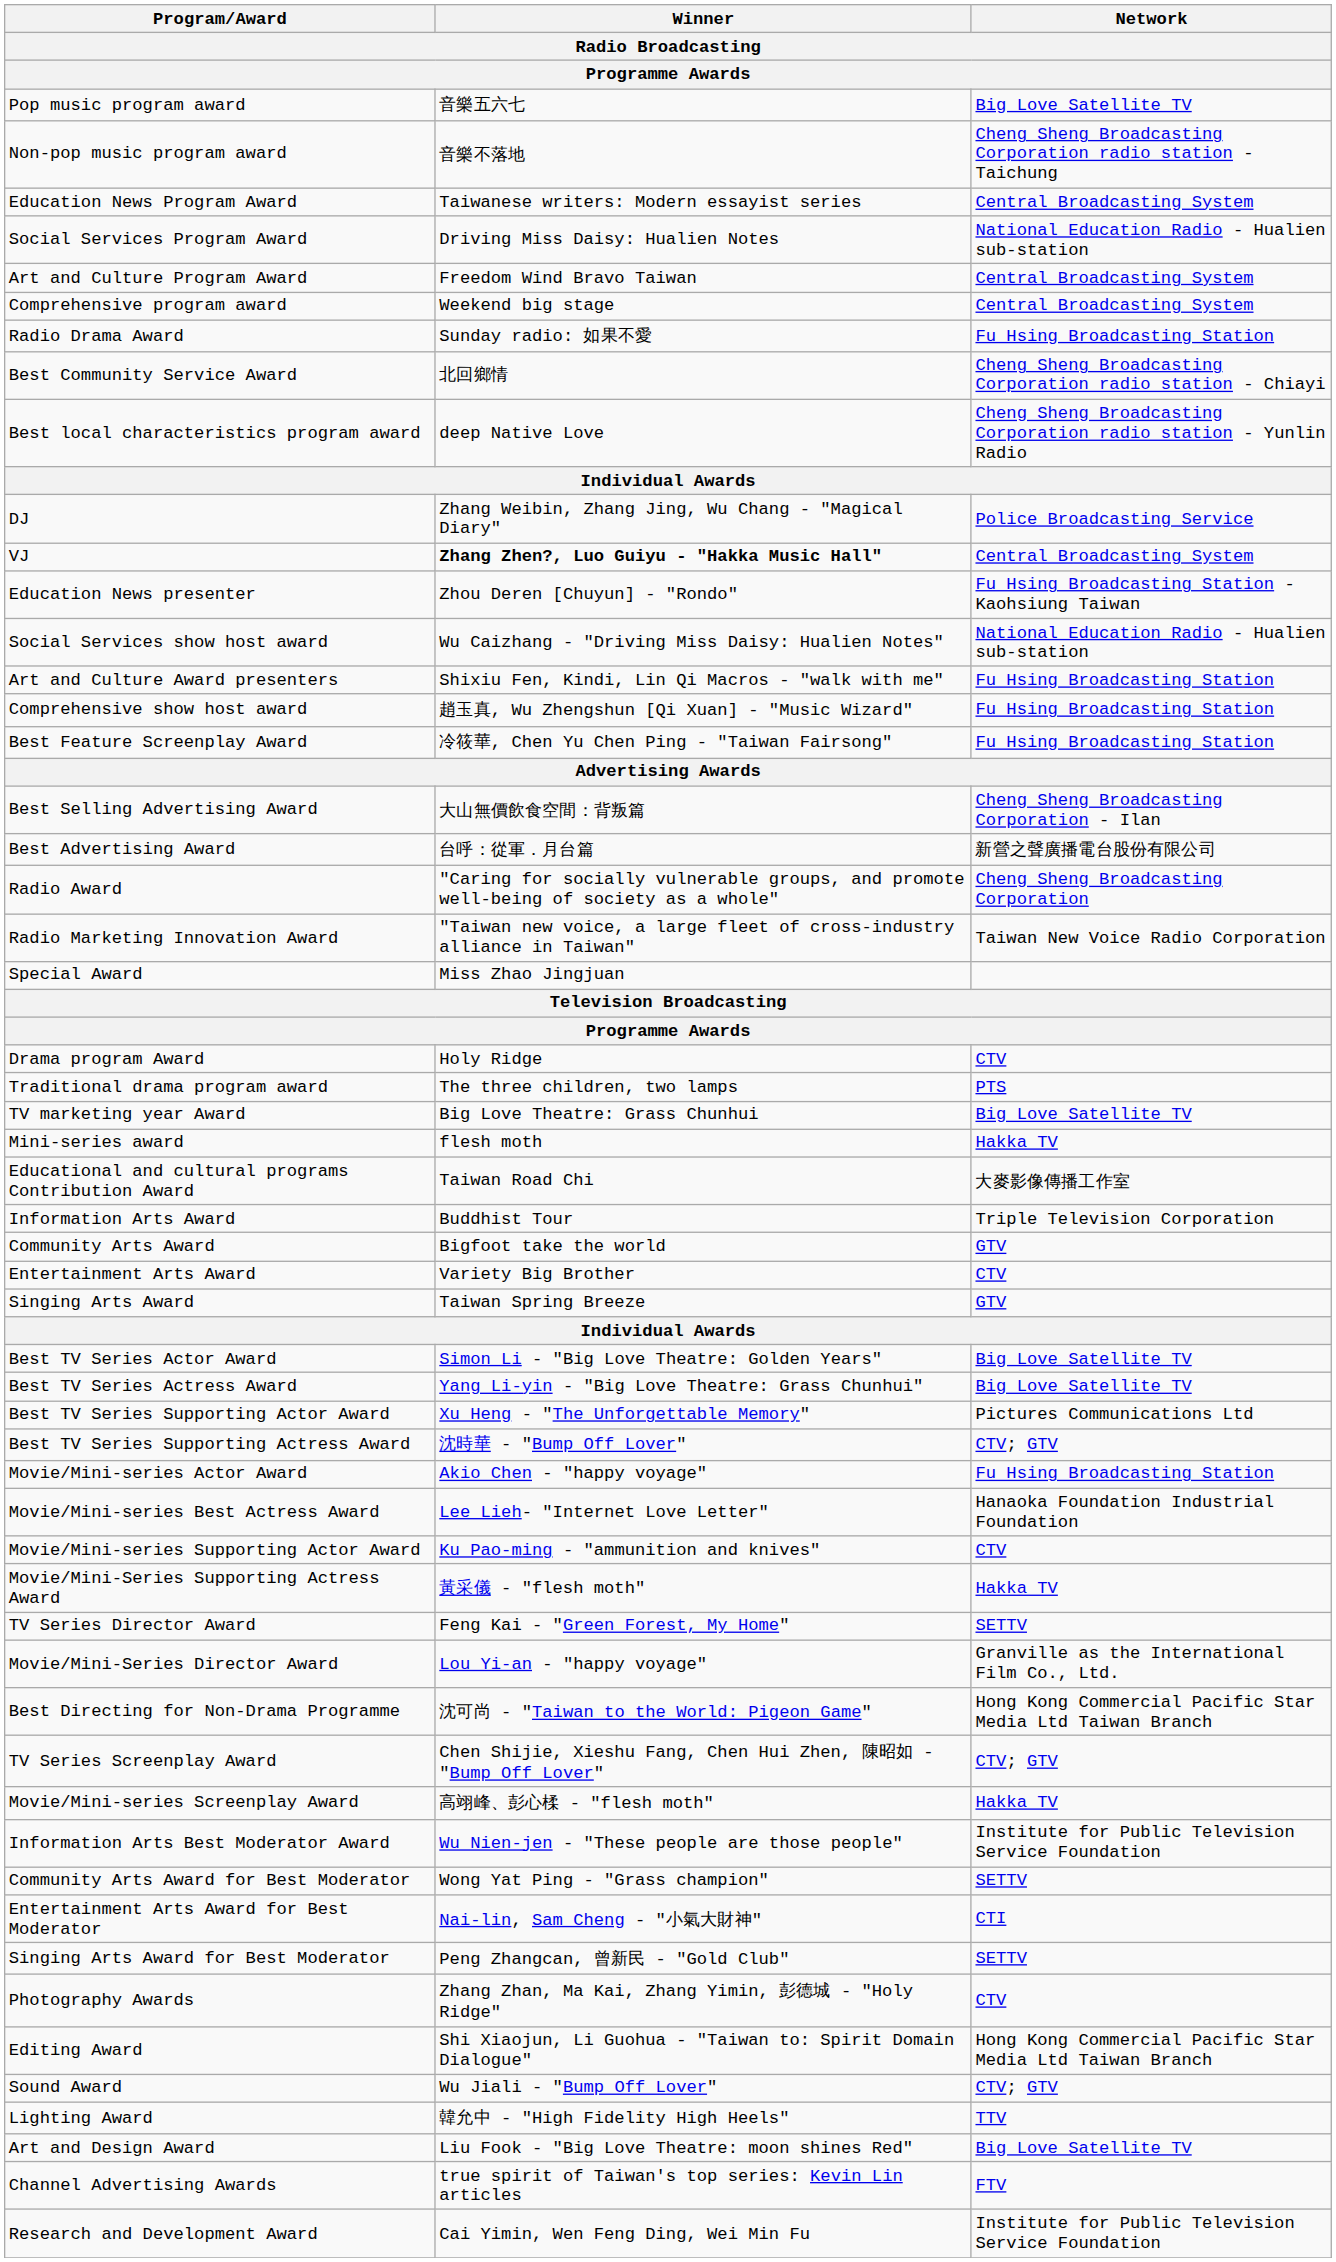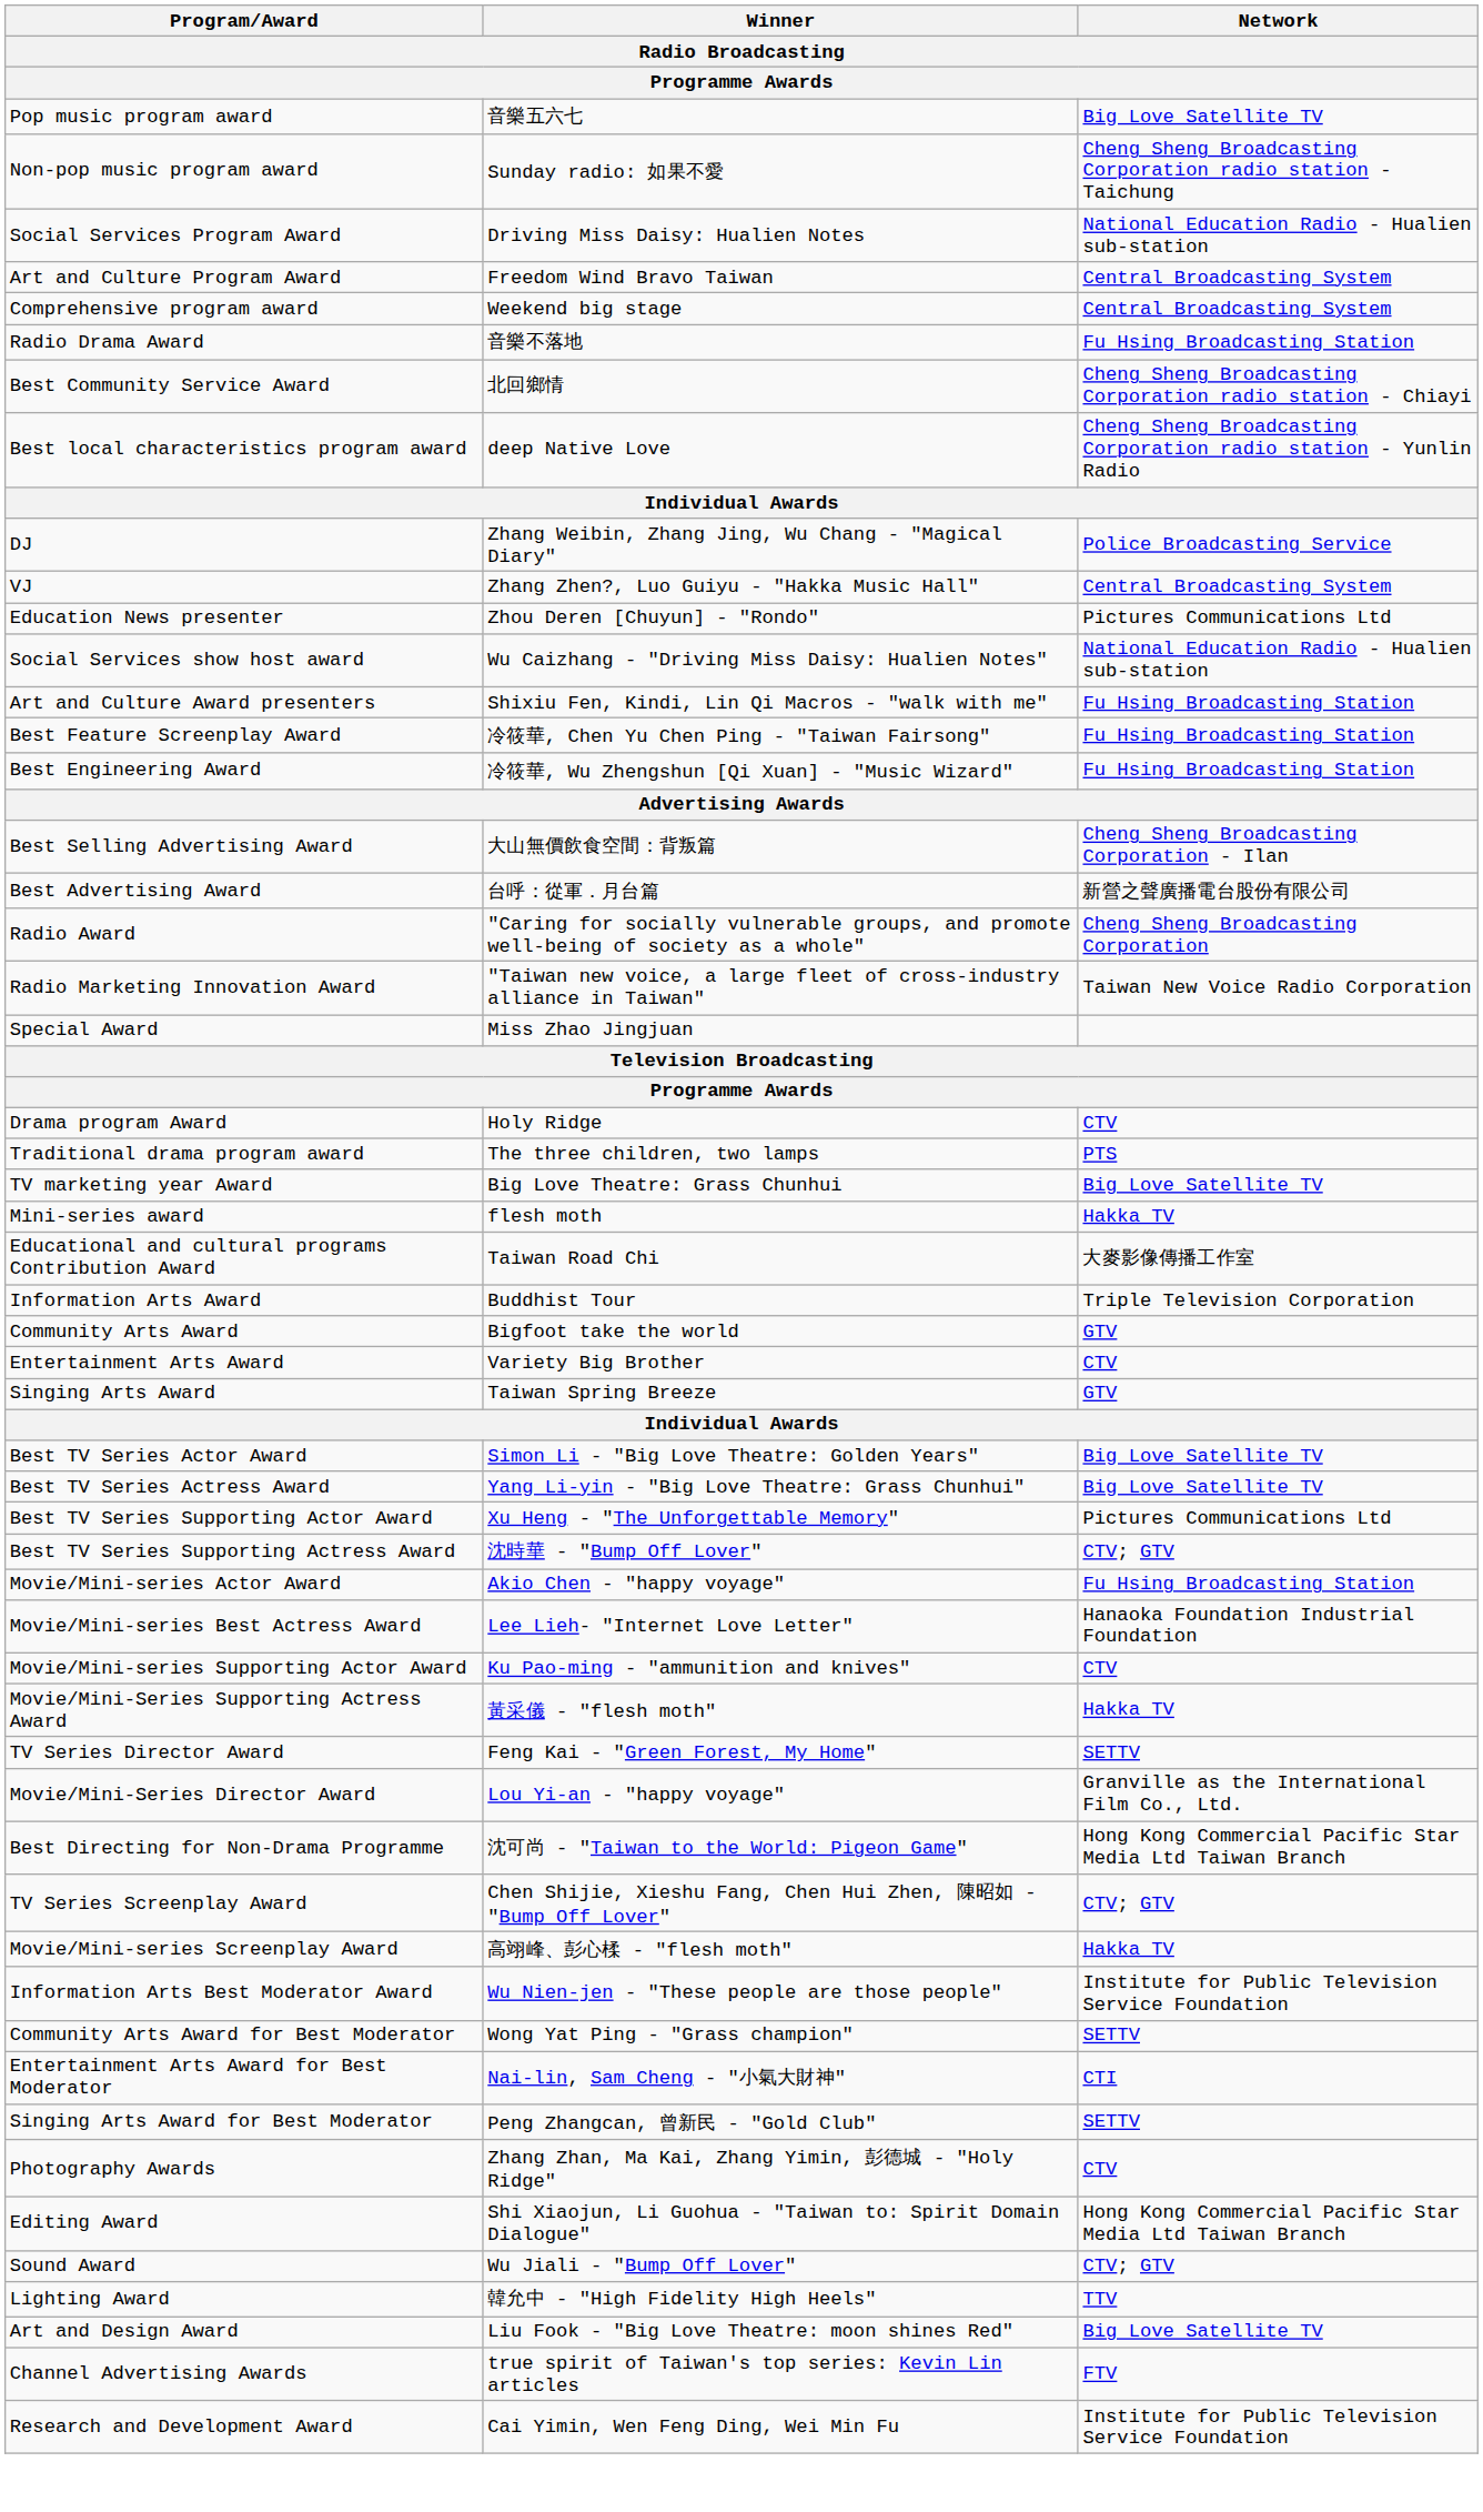Non-pop music program award | Winner: 音樂不落地 -> Sunday radio: 如果不愛
- row: Education News Program Award | Taiwanese writers: Modern essayist series | Central Broadcasting System
Radio Drama Award | Winner: Sunday radio: 如果不愛 -> 音樂不落地
VJ | Winner: bold -> normal
Education News presenter | Network: Fu Hsing Broadcasting Station - Kaohsiung Taiwan -> Pictures Communications Ltd
- row: Comprehensive show host award | 趙玉真, Wu Zhengshun [Qi Xuan] - "Music Wizard" | Fu Hsing Broadcasting Station
+ row: Best Engineering Award | 冷筱華, Wu Zhengshun [Qi Xuan] - "Music Wizard" | Fu Hsing Broadcasting Station
